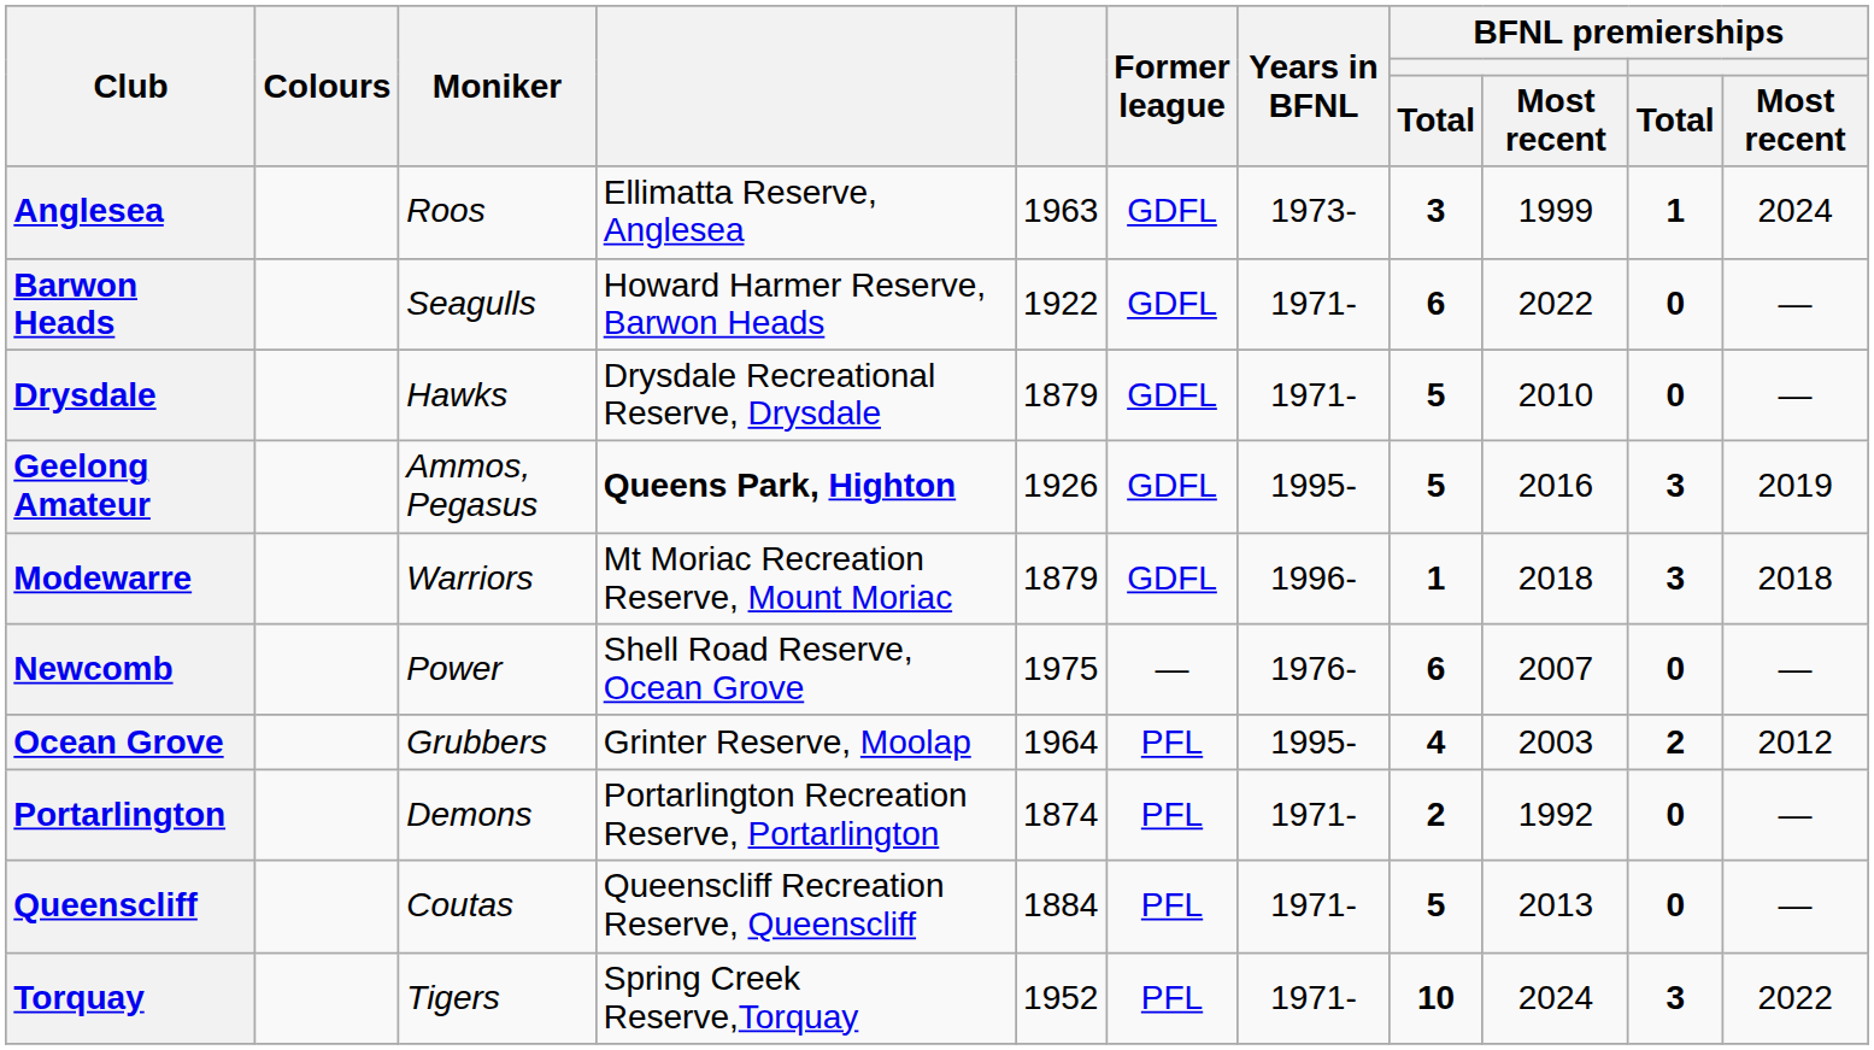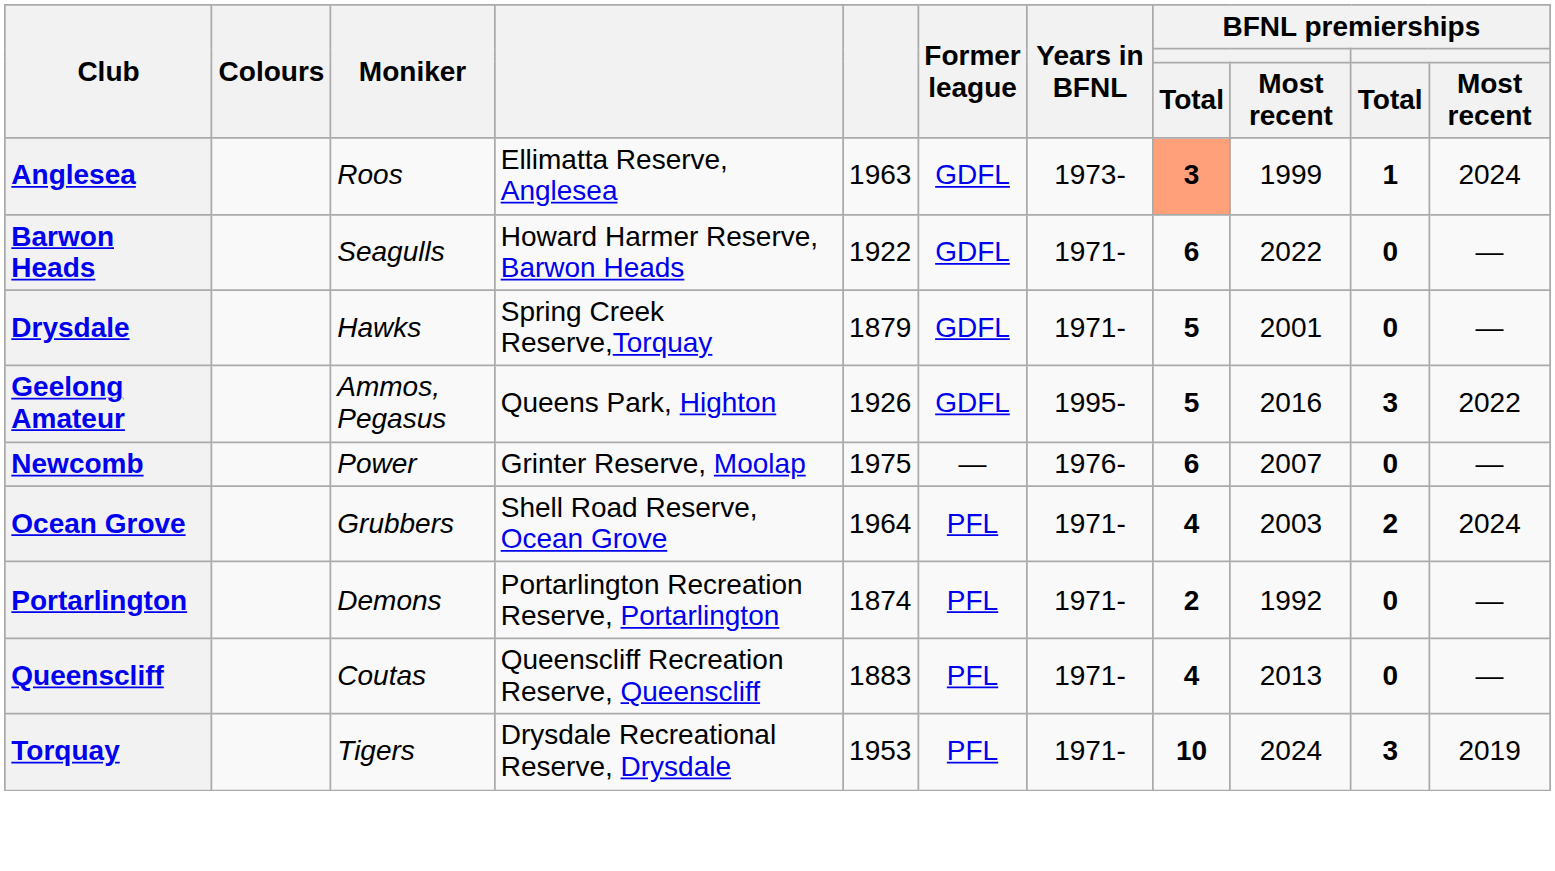Anglesea | column 8: no background -> lightsalmon background
Drysdale | column 4: Drysdale Recreational Reserve, Drysdale -> Spring Creek Reserve,Torquay
Drysdale | column 9: 2010 -> 2001
Geelong Amateur | column 4: bold -> normal
Geelong Amateur | column 11: 2019 -> 2022
- row: Modewarre | Warriors | Mt Moriac Recreation Reserve, Mount Moriac | 1879 | GDFL | 1996- | 1 | 2018 | 3 | 2018
Newcomb | column 4: Shell Road Reserve, Ocean Grove -> Grinter Reserve, Moolap
Ocean Grove | column 4: Grinter Reserve, Moolap -> Shell Road Reserve, Ocean Grove
Ocean Grove | Years in BFNL: 1995- -> 1971-
Ocean Grove | column 11: 2012 -> 2024
Queenscliff | column 5: 1884 -> 1883
Queenscliff | column 8: 5 -> 4
Torquay | column 4: Spring Creek Reserve,Torquay -> Drysdale Recreational Reserve, Drysdale
Torquay | column 5: 1952 -> 1953
Torquay | column 11: 2022 -> 2019
